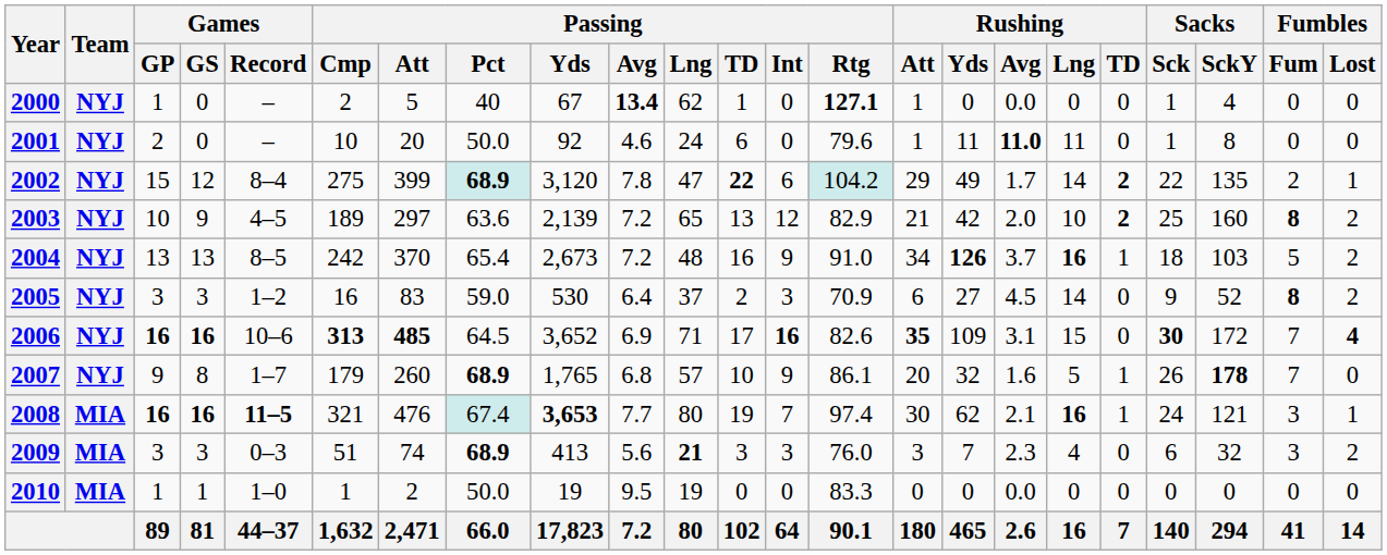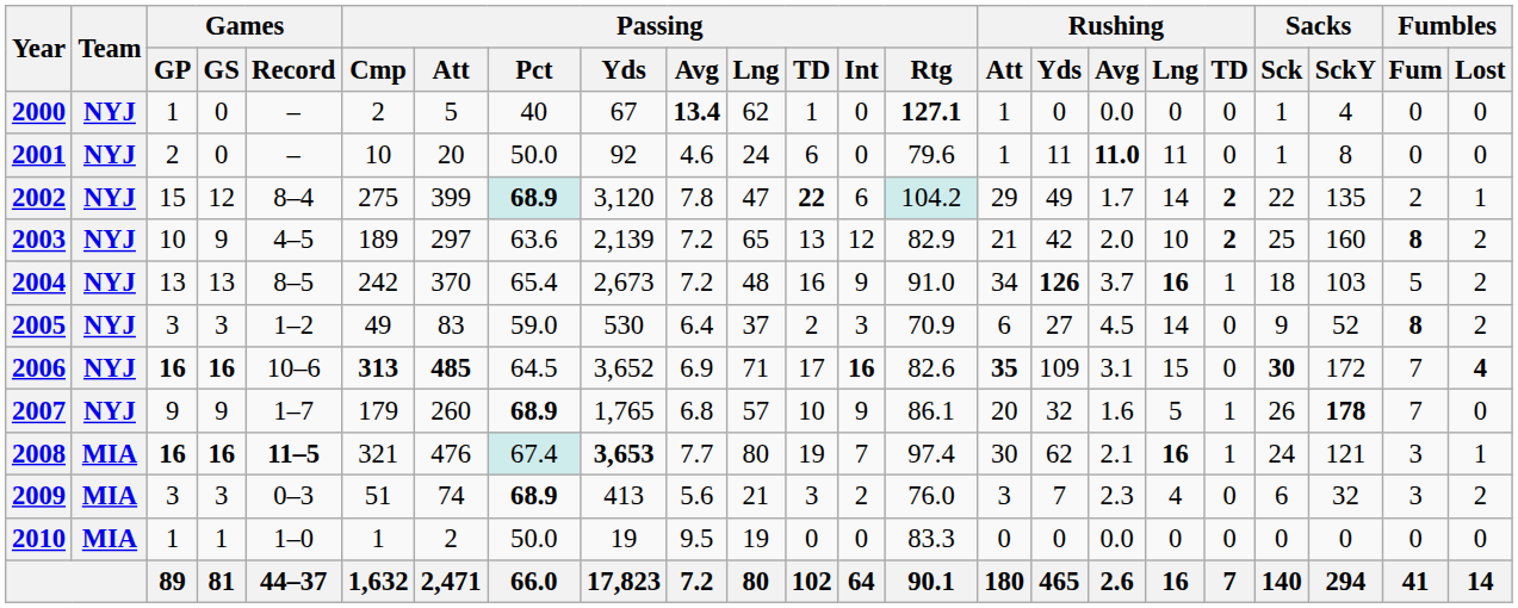2005 | Passing / Cmp: 16 -> 49
2007 | Games / GS: 8 -> 9
2009 | Passing / Lng: bold -> normal
2009 | Passing / Int: 3 -> 2
